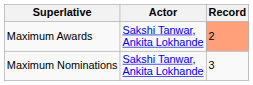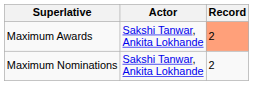Maximum Nominations | Record: 3 -> 2
